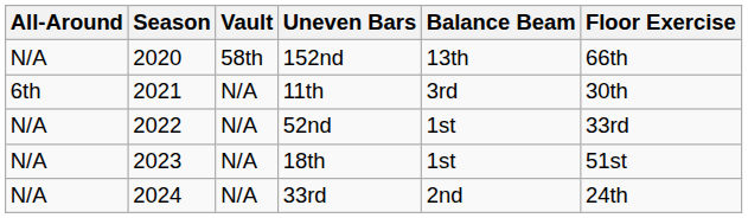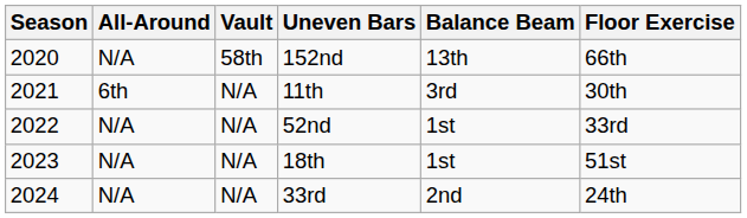columns swapped: Season <-> All-Around
